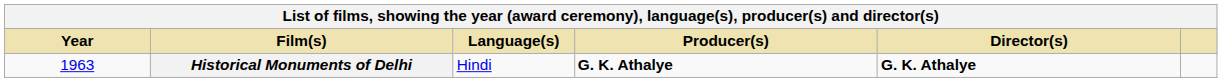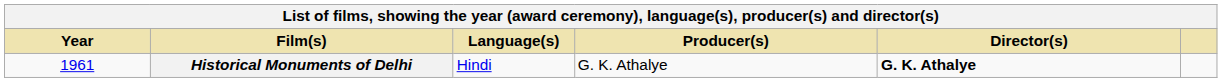Historical Monuments of Delhi | Year: 1963 -> 1961
Historical Monuments of Delhi | Producer(s): bold -> normal
